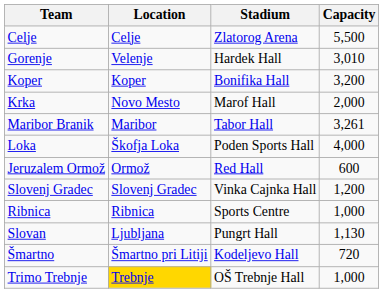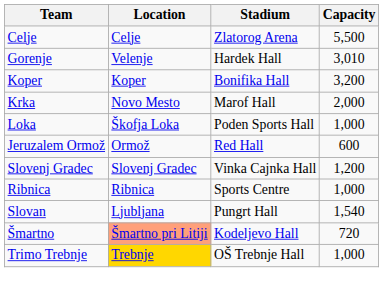- row: Maribor Branik | Maribor | Tabor Hall | 3,261
Loka | Capacity: 4,000 -> 1,000
Slovan | Capacity: 1,130 -> 1,540
Šmartno | Location: no background -> lightsalmon background
